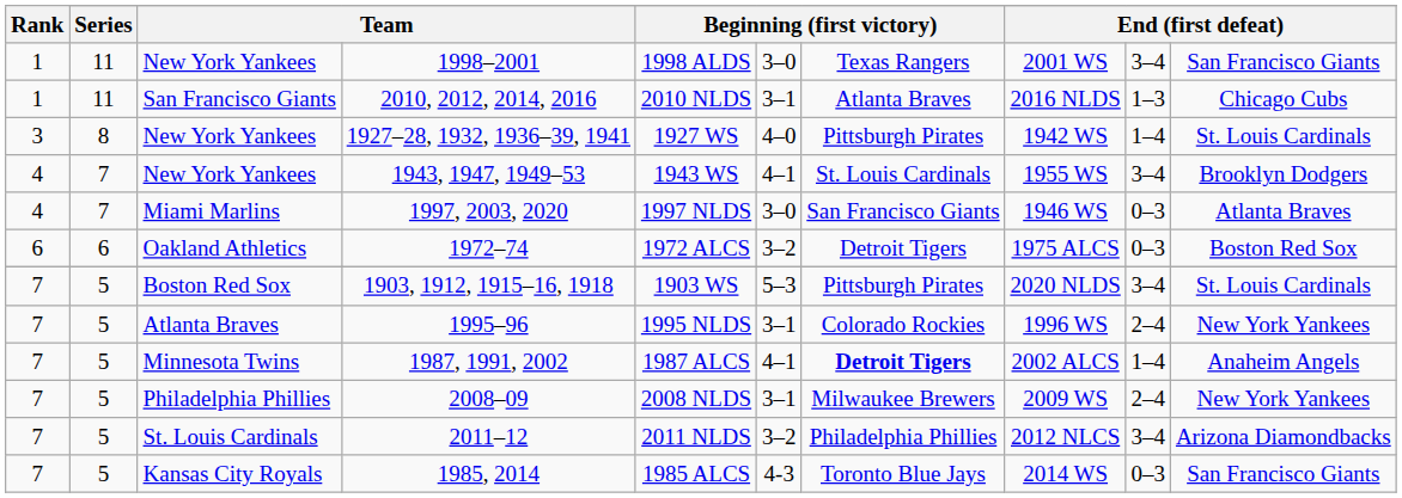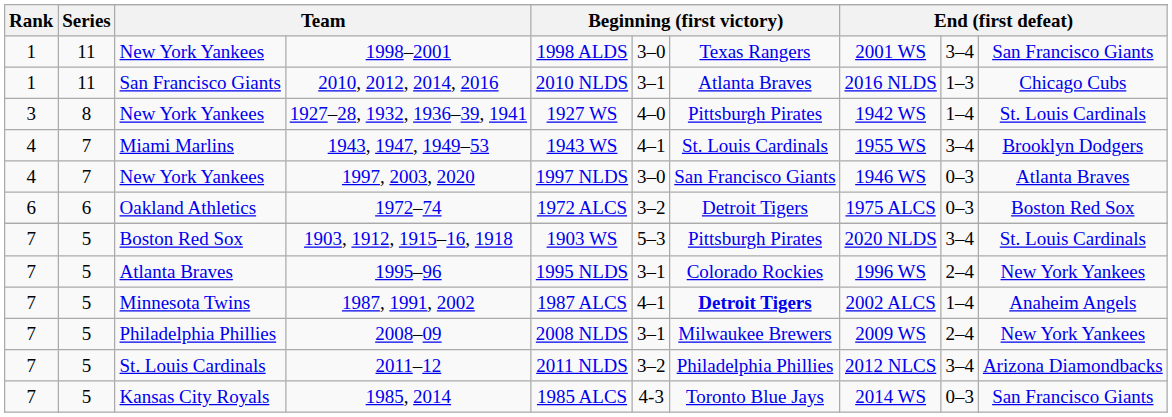1943, 1947, 1949–53 | column 3: New York Yankees -> Miami Marlins
1997, 2003, 2020 | column 3: Miami Marlins -> New York Yankees
